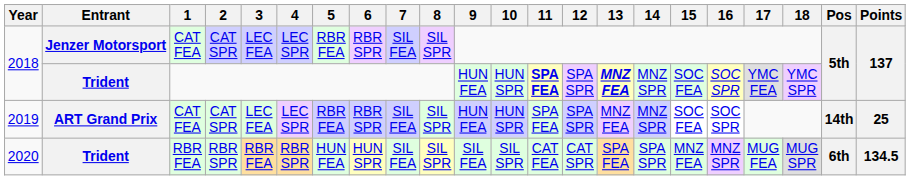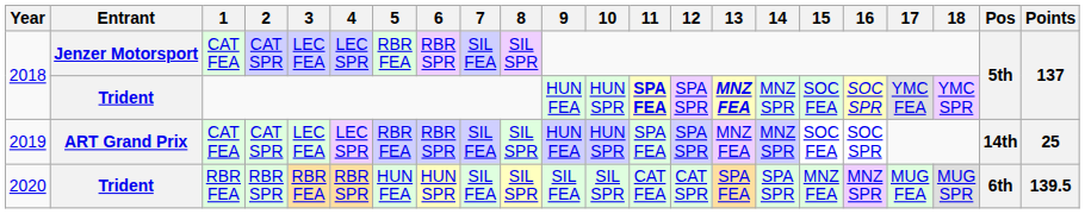2020 | Points: 134.5 -> 139.5
